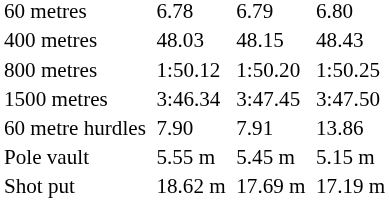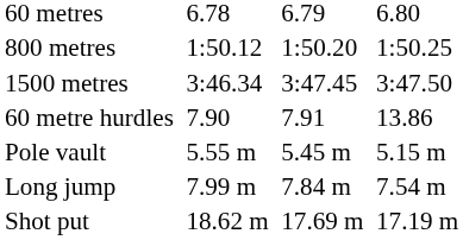- row: 400 metres | 48.03 | 48.15 | 48.43
+ row: Long jump | 7.99 m | 7.84 m | 7.54 m
